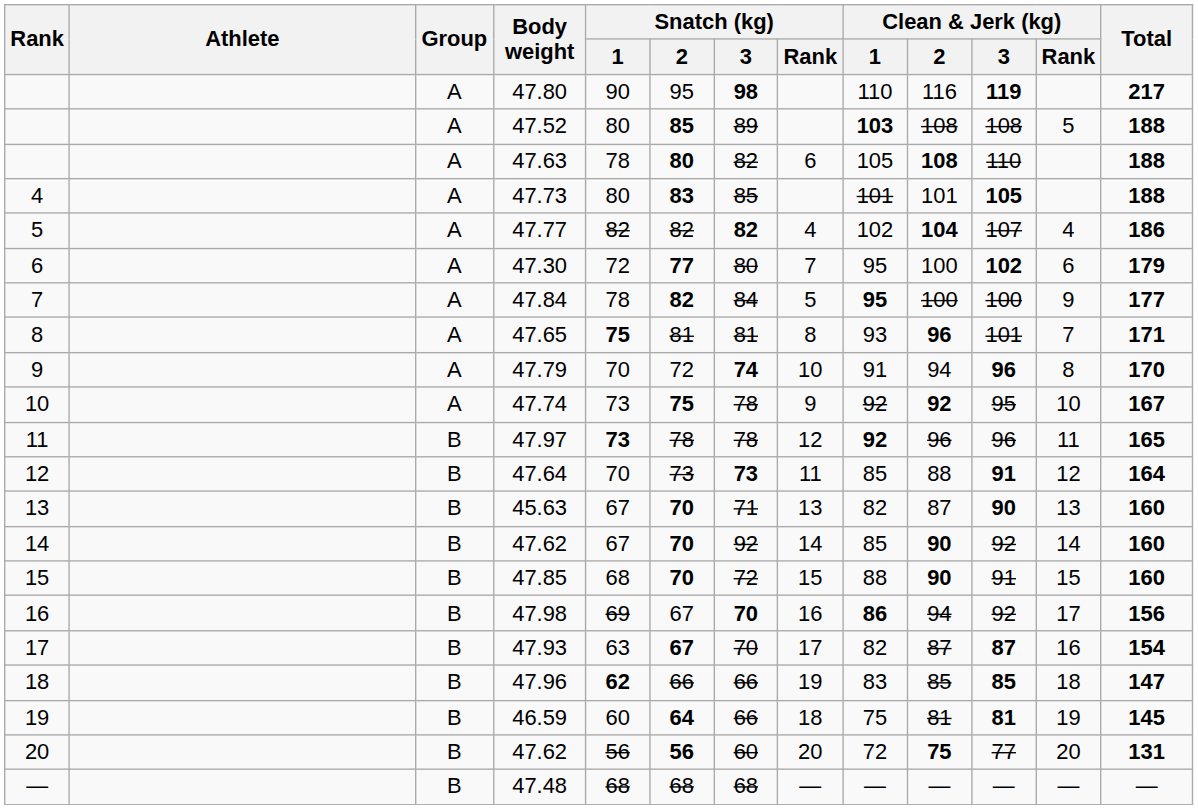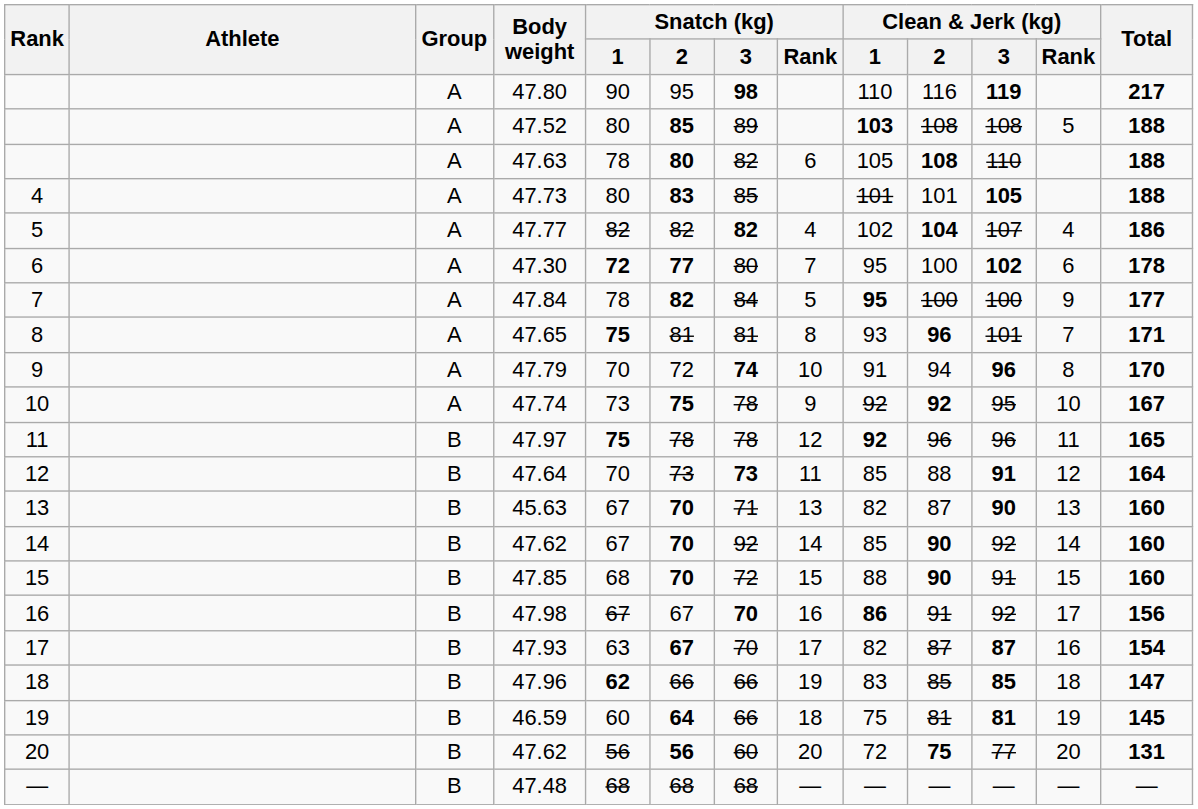47.30 | Snatch (kg) / 1: normal -> bold
47.30 | Total: 179 -> 178
47.97 | Snatch (kg) / 1: 73 -> 75
47.98 | Snatch (kg) / 1: 69 -> 67
47.98 | Clean & Jerk (kg) / 2: 94 -> 91
